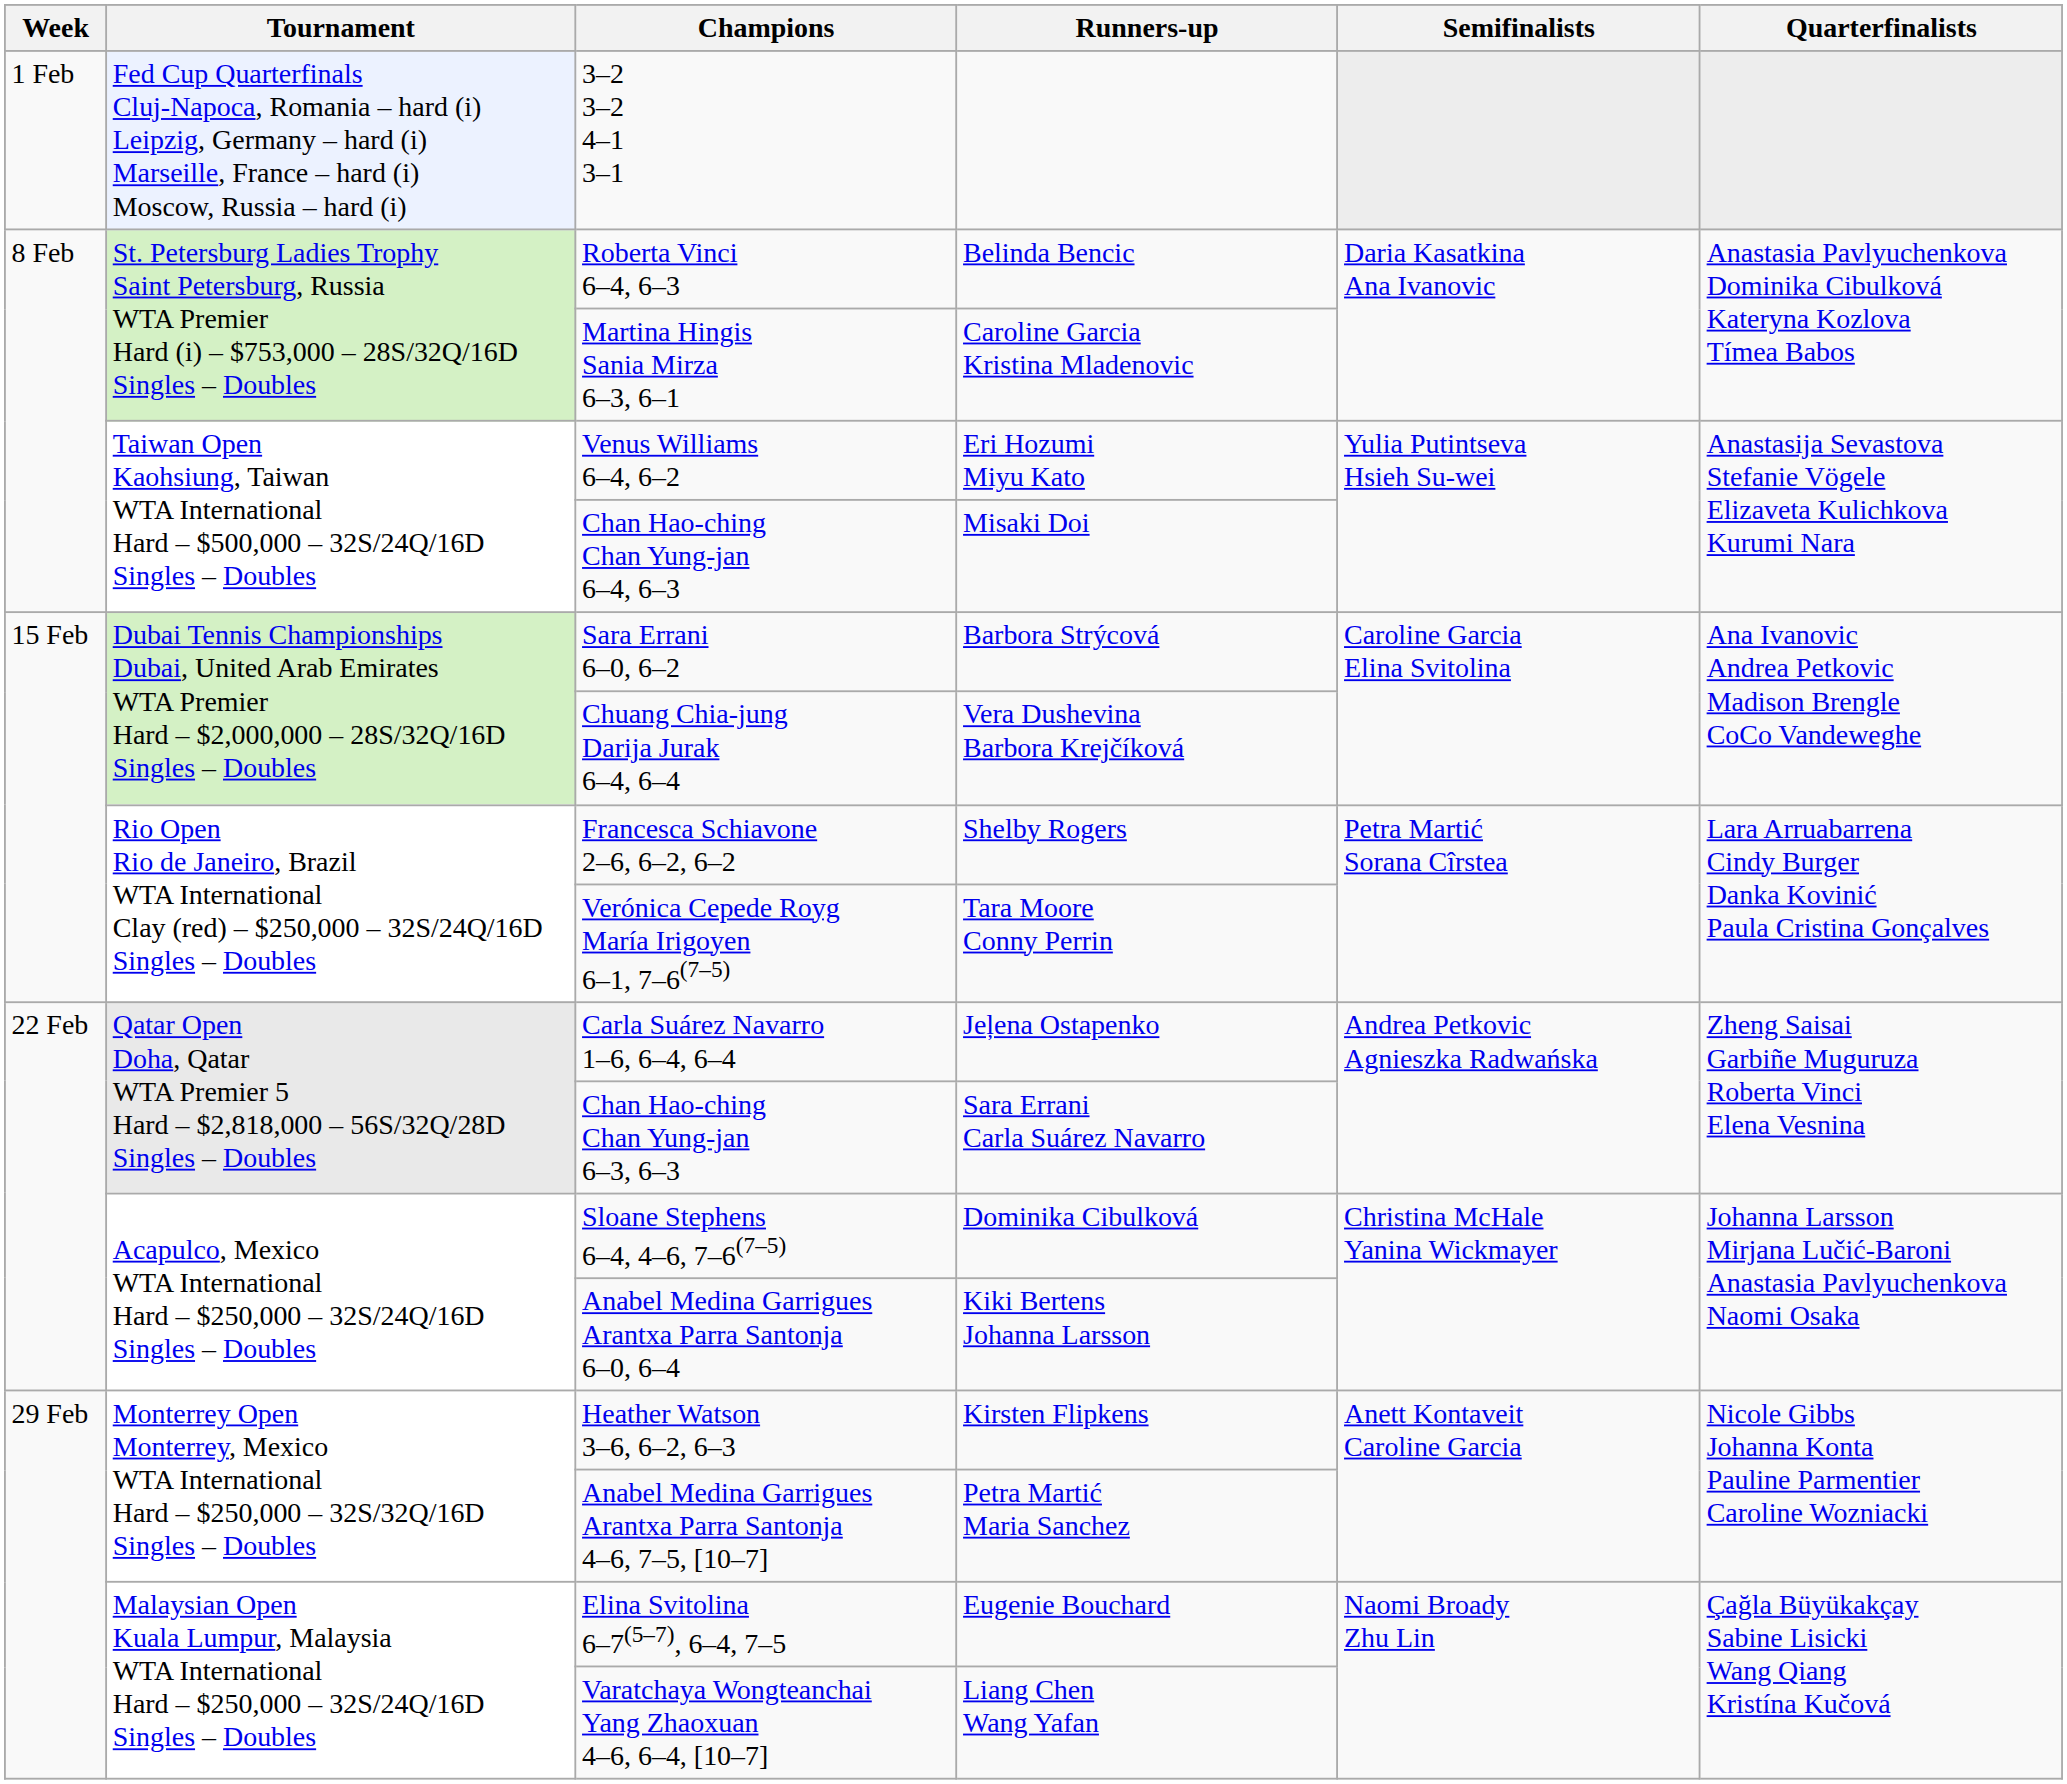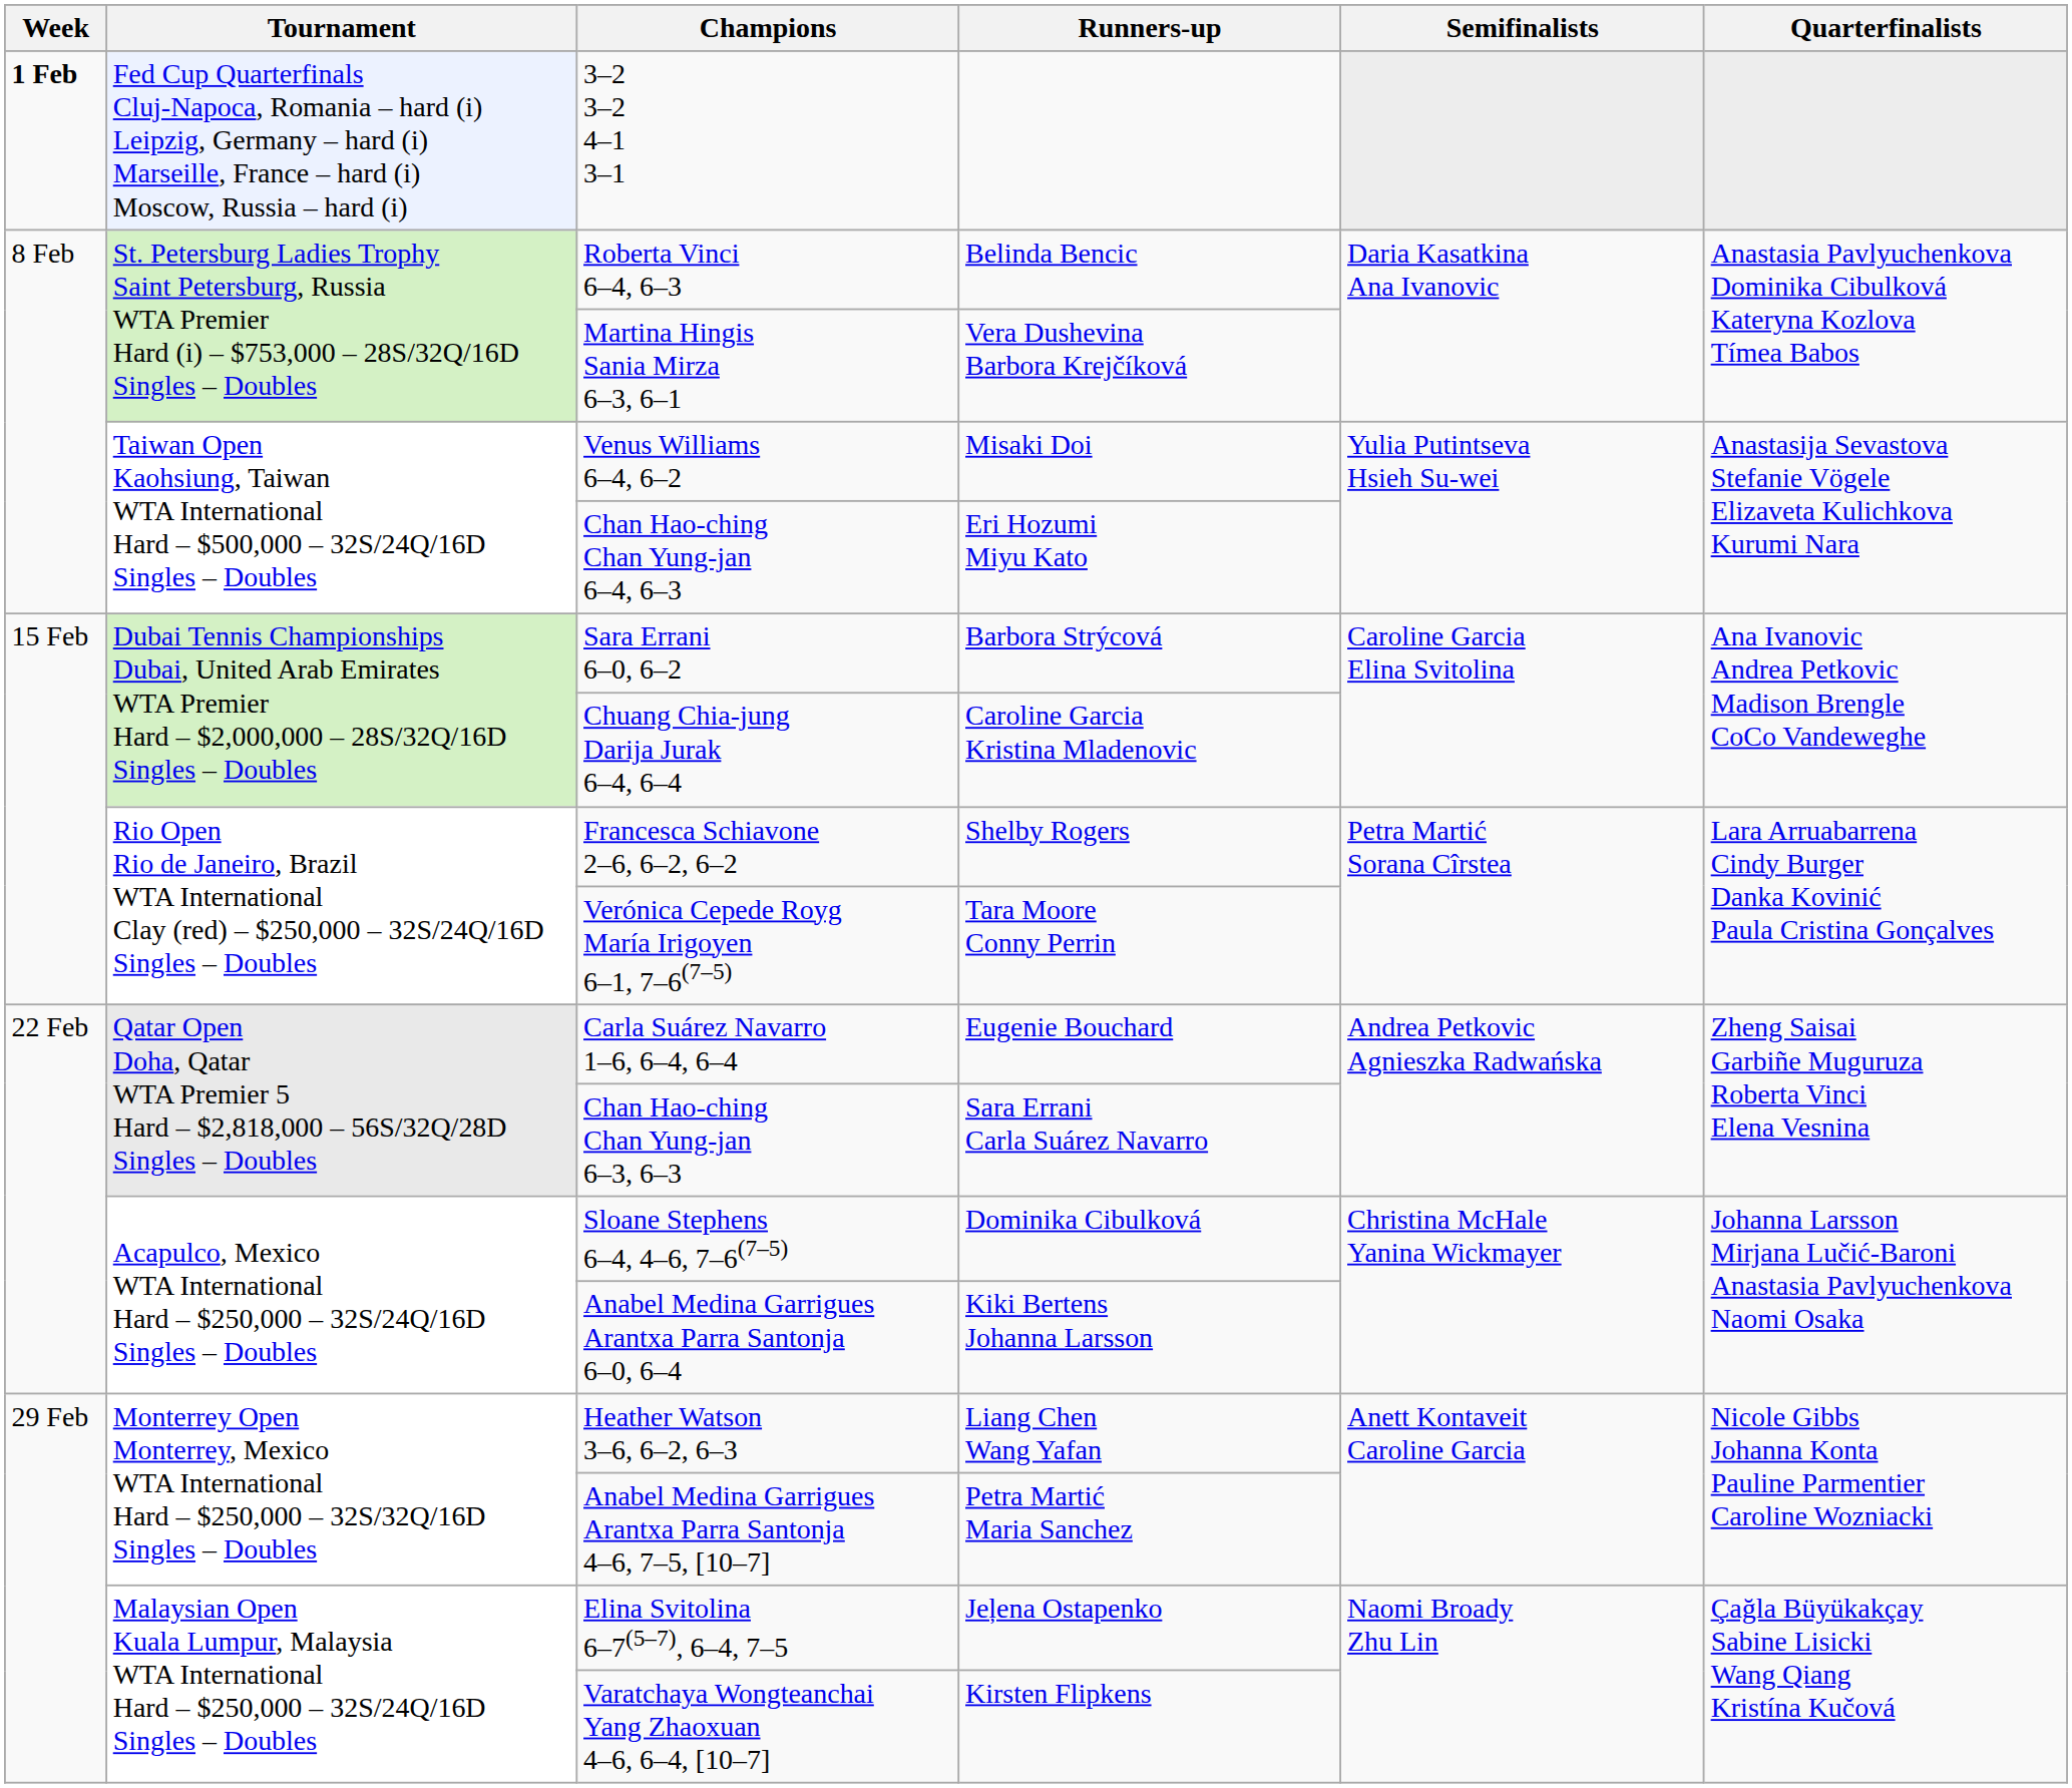3–2 3–2 4–1 3–1 | Week: normal -> bold
Martina Hingis Sania Mirza 6–3, 6–1 | Runners-up: Caroline Garcia Kristina Mladenovic -> Vera Dushevina Barbora Krejčíková
Venus Williams 6–4, 6–2 | Runners-up: Eri Hozumi Miyu Kato -> Misaki Doi
Chan Hao-ching Chan Yung-jan 6–4, 6–3 | Runners-up: Misaki Doi -> Eri Hozumi Miyu Kato
Chuang Chia-jung Darija Jurak 6–4, 6–4 | Runners-up: Vera Dushevina Barbora Krejčíková -> Caroline Garcia Kristina Mladenovic
Carla Suárez Navarro 1–6, 6–4, 6–4 | Runners-up: Jeļena Ostapenko -> Eugenie Bouchard
Heather Watson 3–6, 6–2, 6–3 | Runners-up: Kirsten Flipkens -> Liang Chen Wang Yafan
Elina Svitolina 6–7(5–7), 6–4, 7–5 | Runners-up: Eugenie Bouchard -> Jeļena Ostapenko
Varatchaya Wongteanchai Yang Zhaoxuan 4–6, 6–4, [10–7] | Runners-up: Liang Chen Wang Yafan -> Kirsten Flipkens
